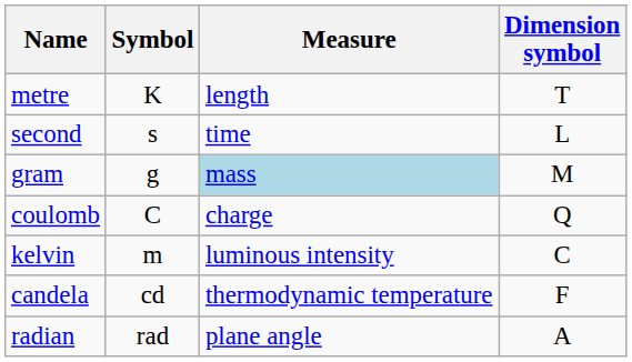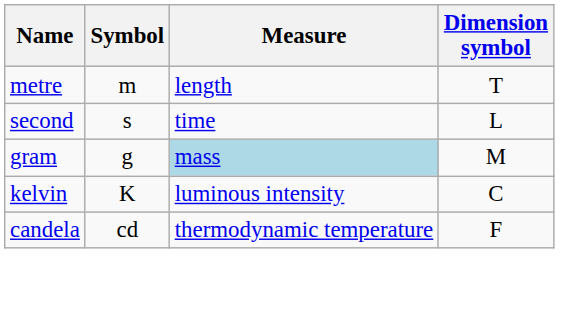metre | Symbol: K -> m
- row: coulomb | C | charge | Q
kelvin | Symbol: m -> K
- row: radian | rad | plane angle | A
